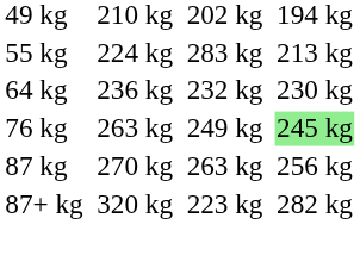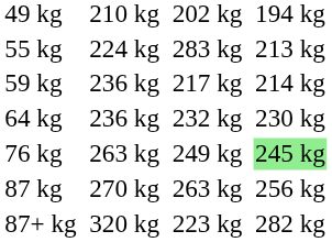+ row: 59 kg | 236 kg | 217 kg | 214 kg
